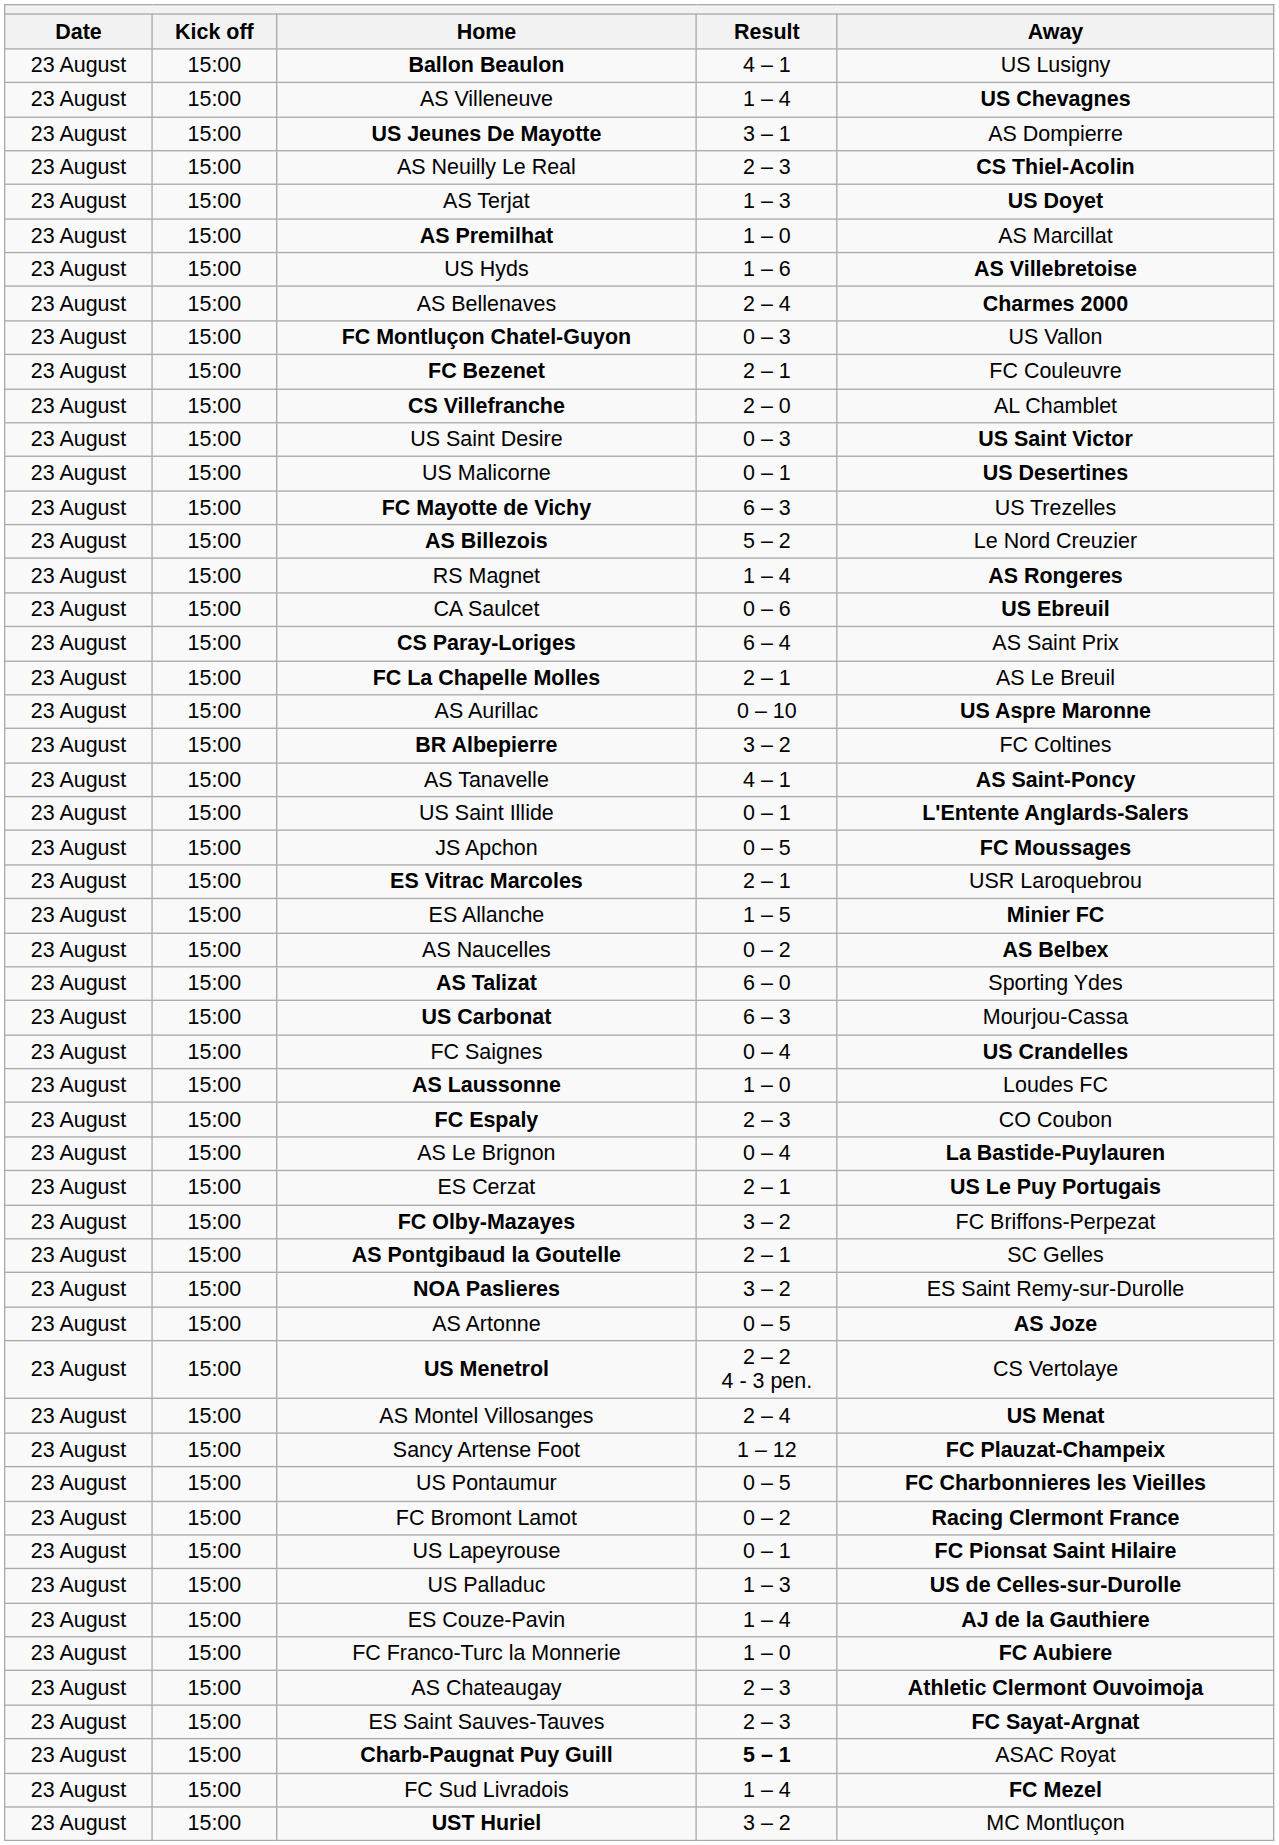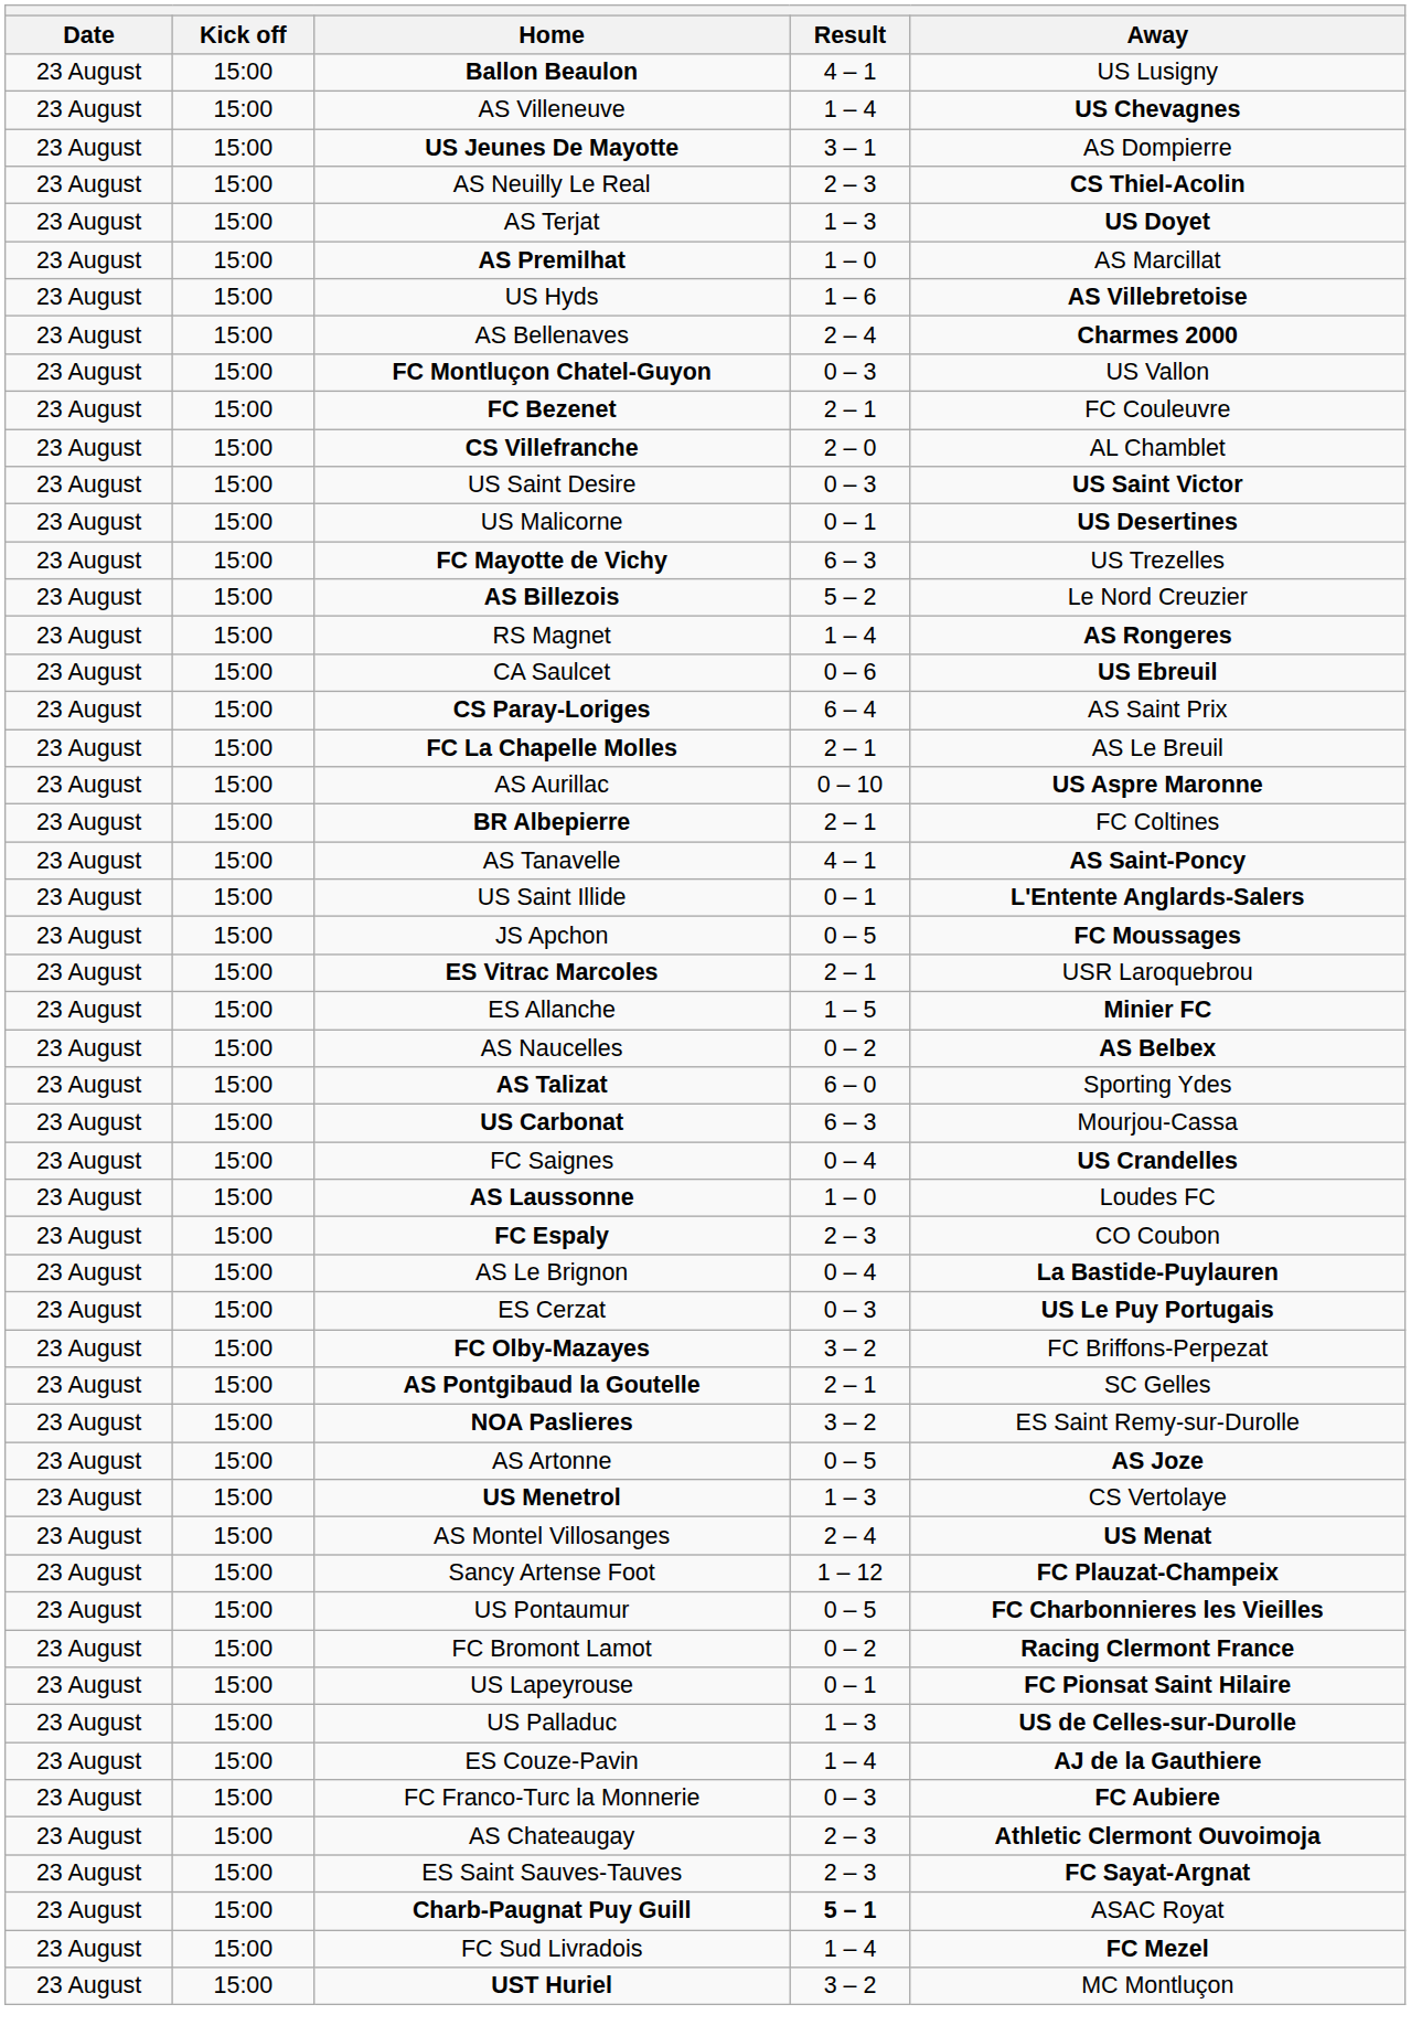BR Albepierre | Result: 3 – 2 -> 2 – 1
ES Cerzat | Result: 2 – 1 -> 0 – 3
US Menetrol | Result: 2 – 2 4 - 3 pen. -> 1 – 3
FC Franco-Turc la Monnerie | Result: 1 – 0 -> 0 – 3
